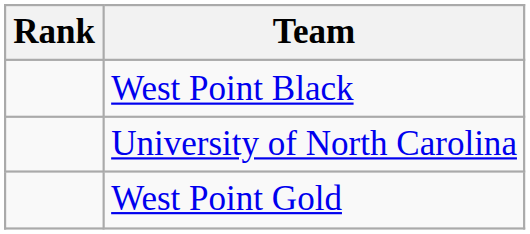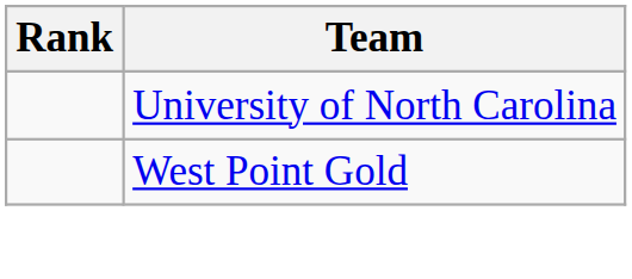- row: West Point Black
